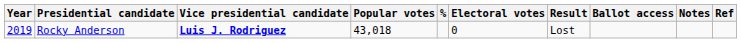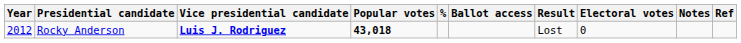columns swapped: Electoral votes <-> Ballot access
Rocky Anderson | Year: 2019 -> 2012
Rocky Anderson | Popular votes: normal -> bold
